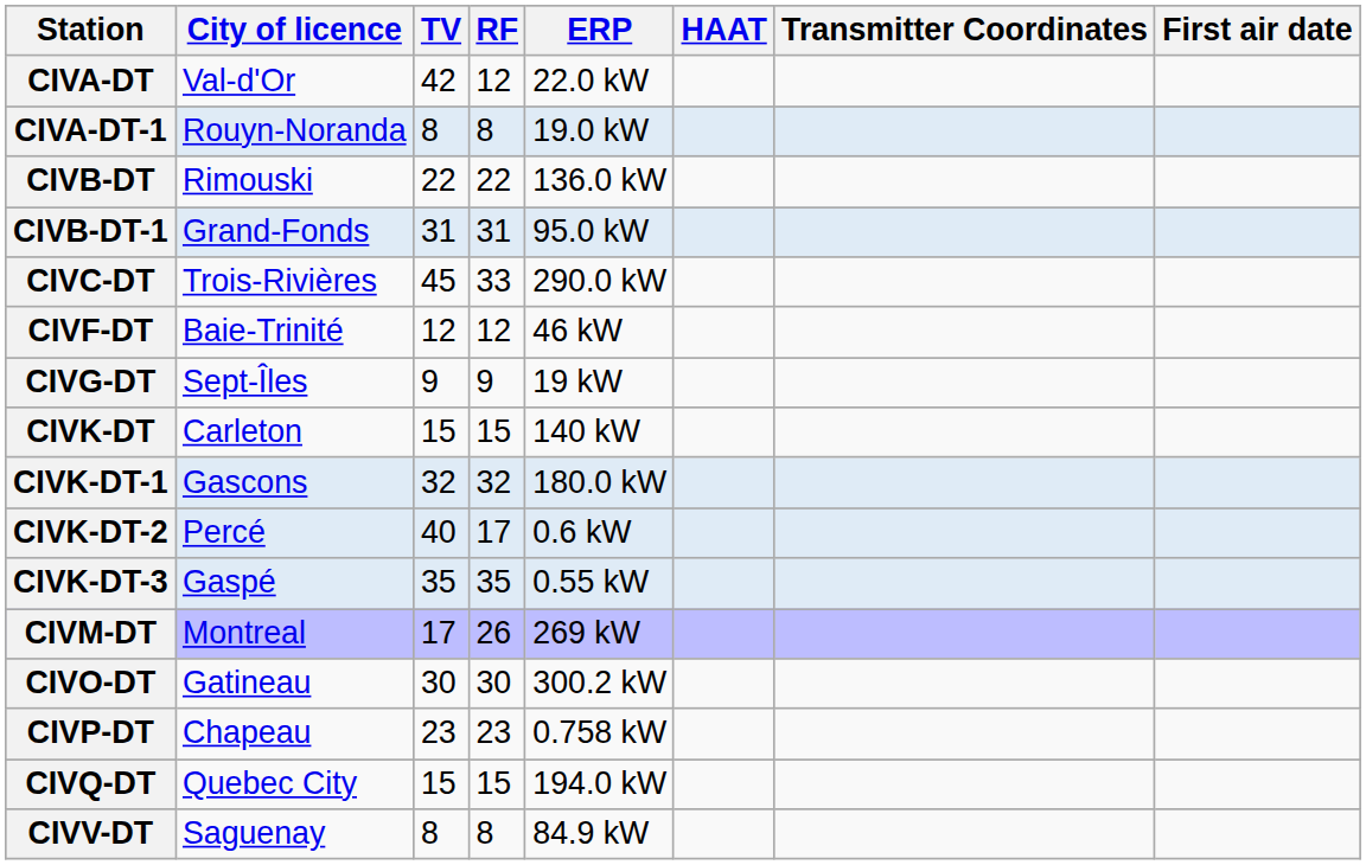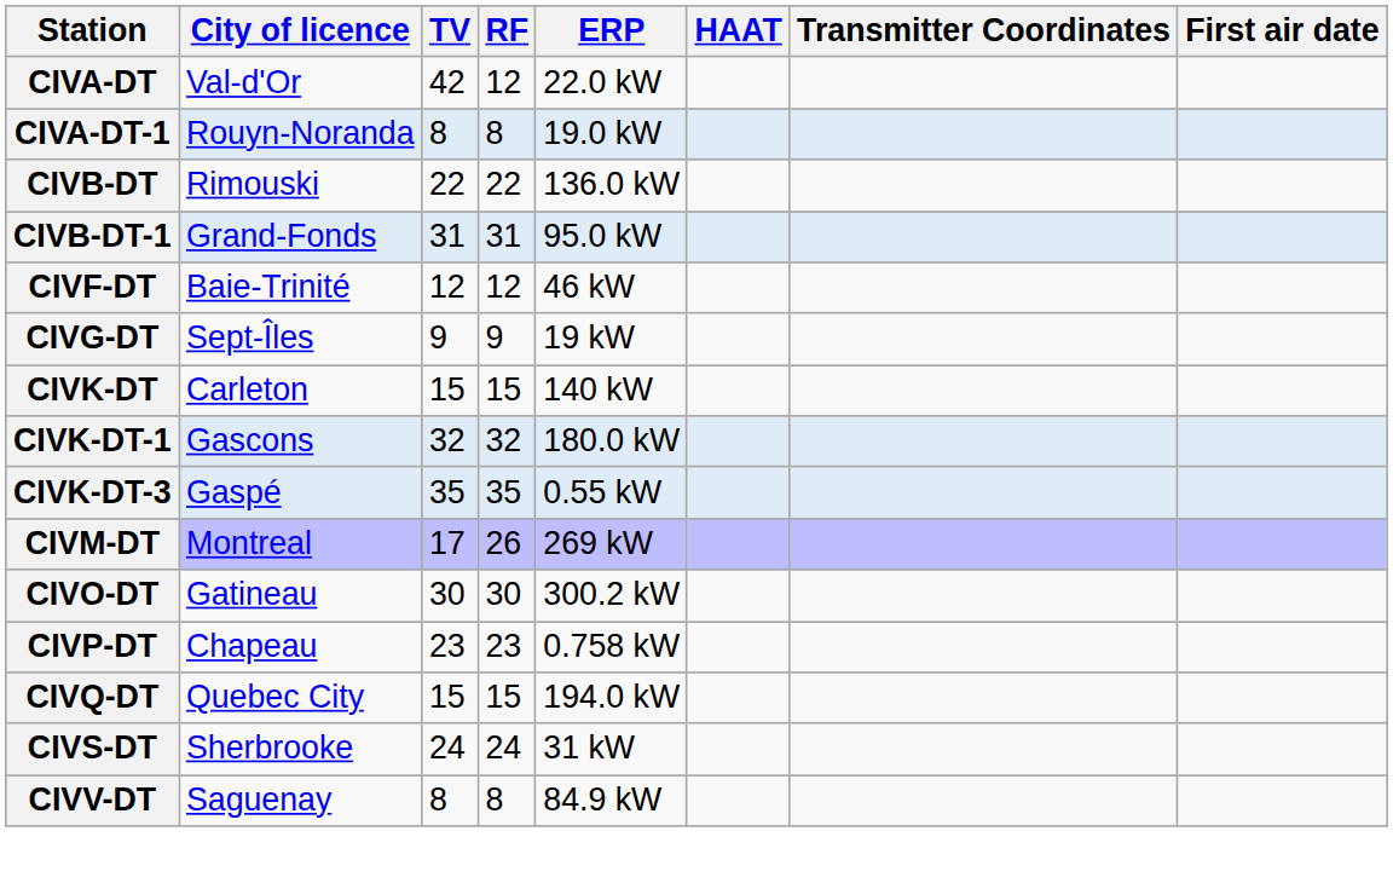- row: CIVC-DT | Trois-Rivières | 45 | 33 | 290.0 kW
- row: CIVK-DT-2 | Percé | 40 | 17 | 0.6 kW
+ row: CIVS-DT | Sherbrooke | 24 | 24 | 31 kW
